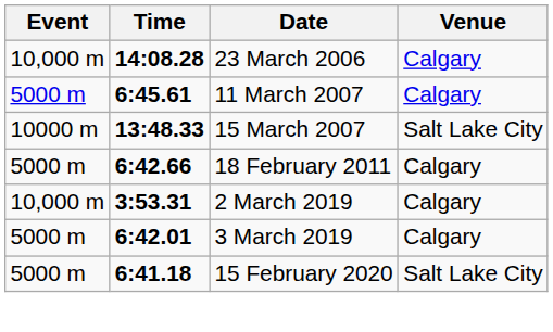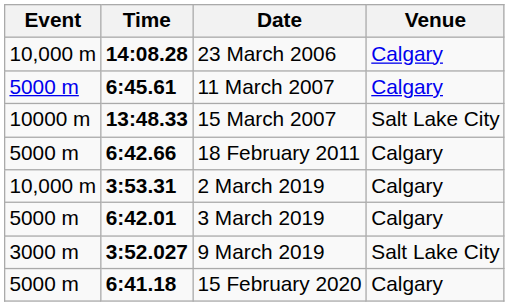+ row: 3000 m | 3:52.027 | 9 March 2019 | Salt Lake City
15 February 2020 | Venue: Salt Lake City -> Calgary
